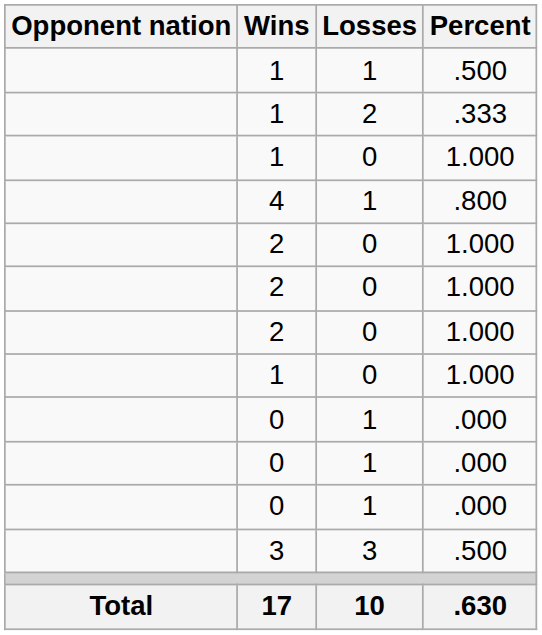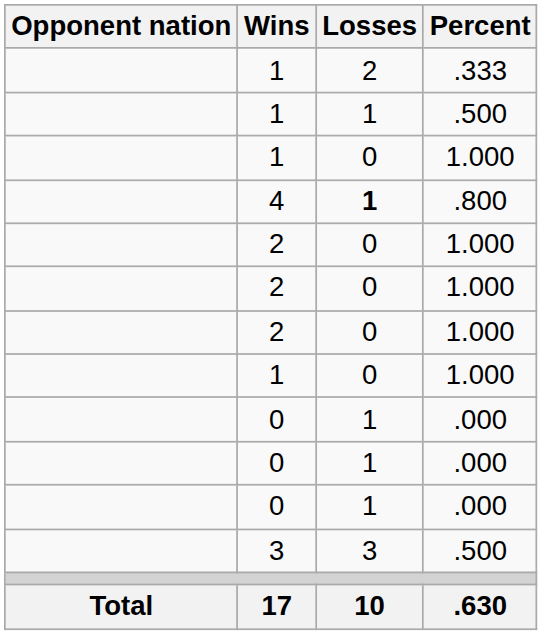rows swapped: 1 / .500 <-> 1 / .333
4 | Losses: normal -> bold
